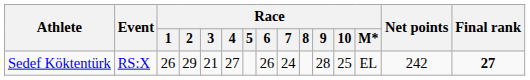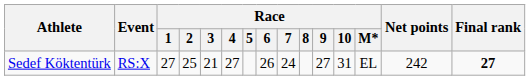Sedef Köktentürk | Race / 1: 26 -> 27
Sedef Köktentürk | Race / 2: 29 -> 25
Sedef Köktentürk | Race / 9: 28 -> 27
Sedef Köktentürk | Race / 10: 25 -> 31
